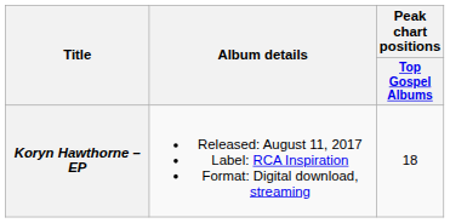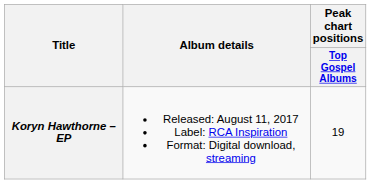Koryn Hawthorne – EP | Peak chart positions / Top Gospel Albums: 18 -> 19
